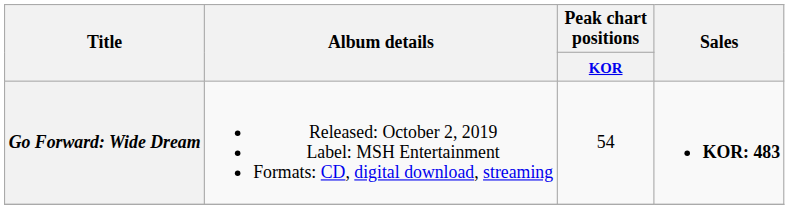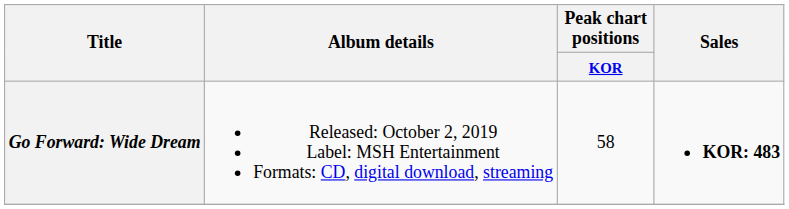Go Forward: Wide Dream | Peak chart positions / KOR: 54 -> 58
